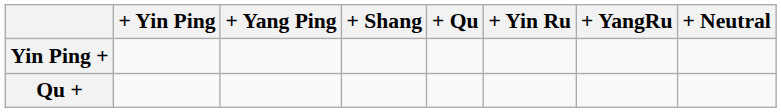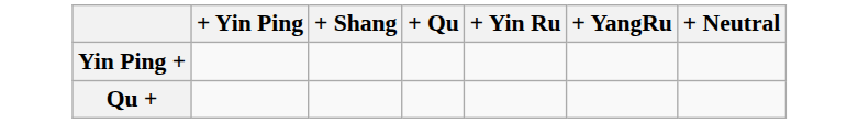- column: + Yang Ping
